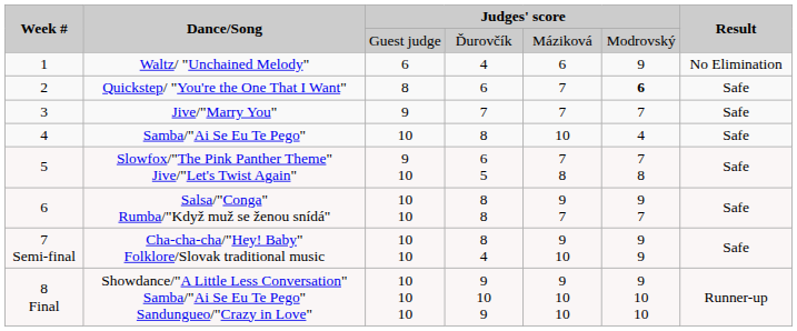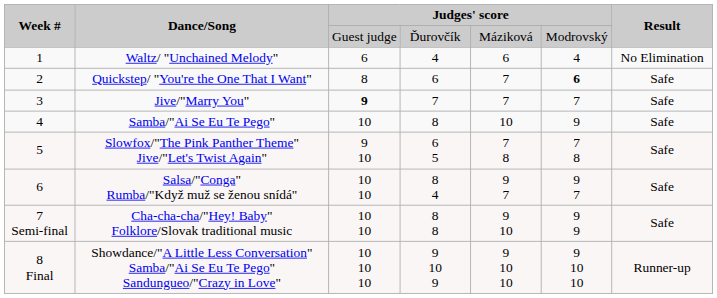Waltz/ "Unchained Melody" | column 6: 9 -> 4
Jive/"Marry You" | column 3: normal -> bold
Samba/"Ai Se Eu Te Pego" | column 6: 4 -> 9
Salsa/"Conga" Rumba/"Když muž se ženou snídá" | column 4: 8 8 -> 8 4
Cha-cha-cha/"Hey! Baby" Folklore/Slovak traditional music | column 4: 8 4 -> 8 8
